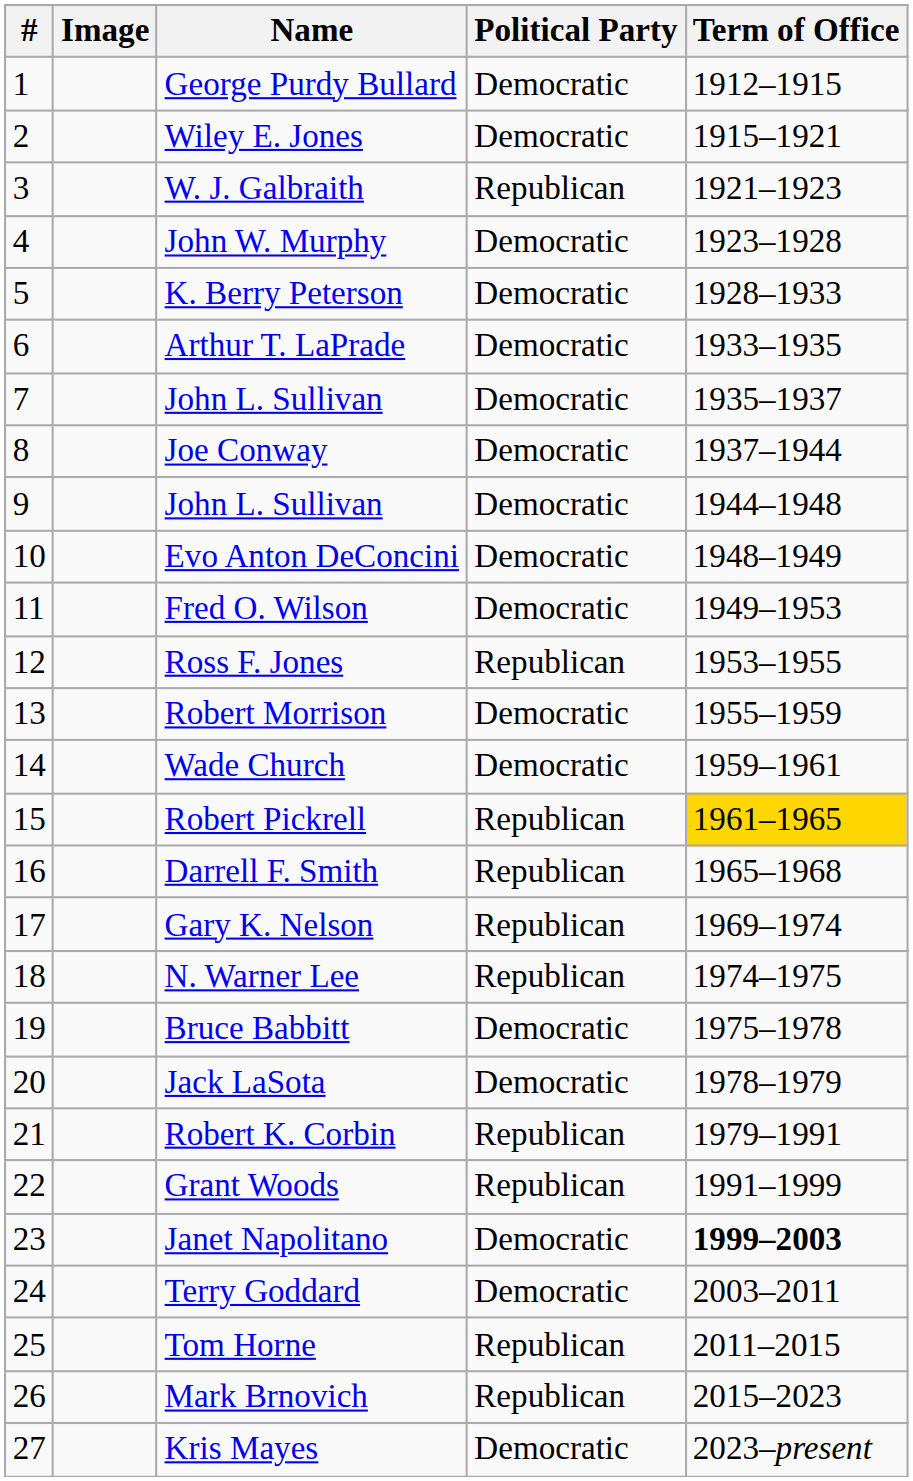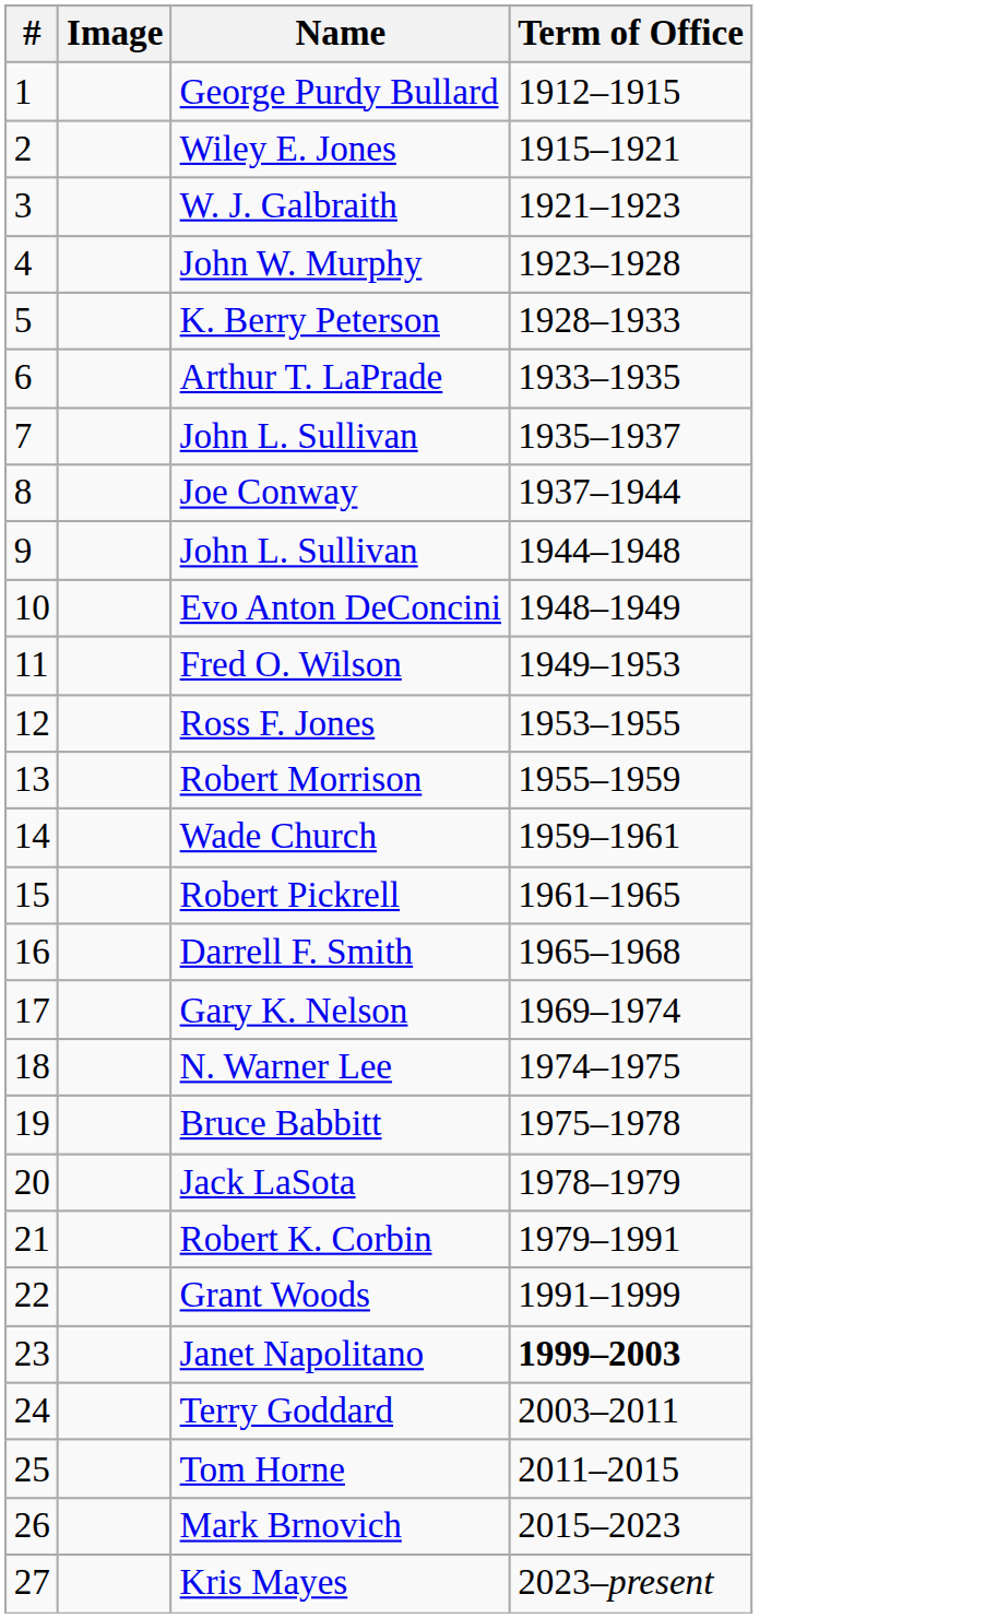- column: Political Party | Democratic | Democratic | Republican | Democratic | Democratic | Democratic | Democratic | Democratic | Democratic | Democratic | Democratic | Republican | Democratic | Democratic | Republican | Republican | Republican | Republican | Democratic | Democratic | Republican | Republican | Democratic | Democratic | Republican | Republican | Democratic
Robert Pickrell | Term of Office: gold background -> no background
